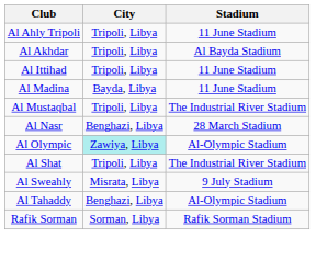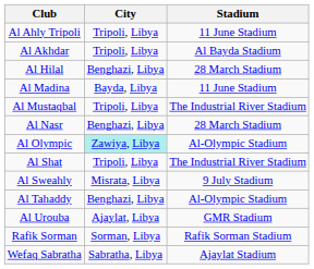+ row: Al Hilal | Benghazi, Libya | 28 March Stadium
- row: Al Ittihad | Tripoli, Libya | 11 June Stadium
+ row: Al Urouba | Ajaylat, Libya | GMR Stadium
+ row: Wefaq Sabratha | Sabratha, Libya | Ajaylat Stadium
